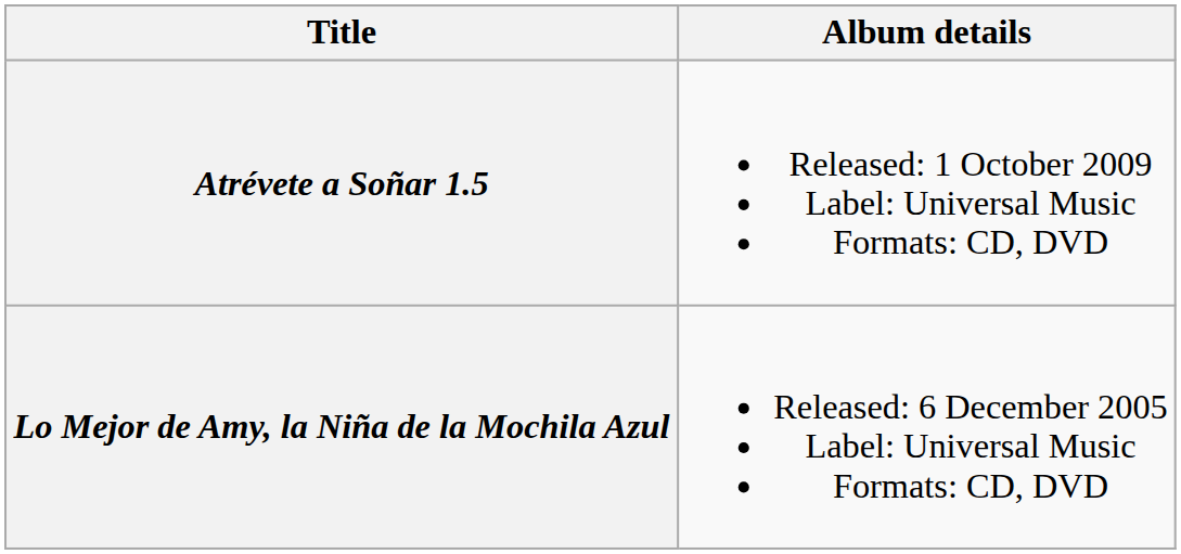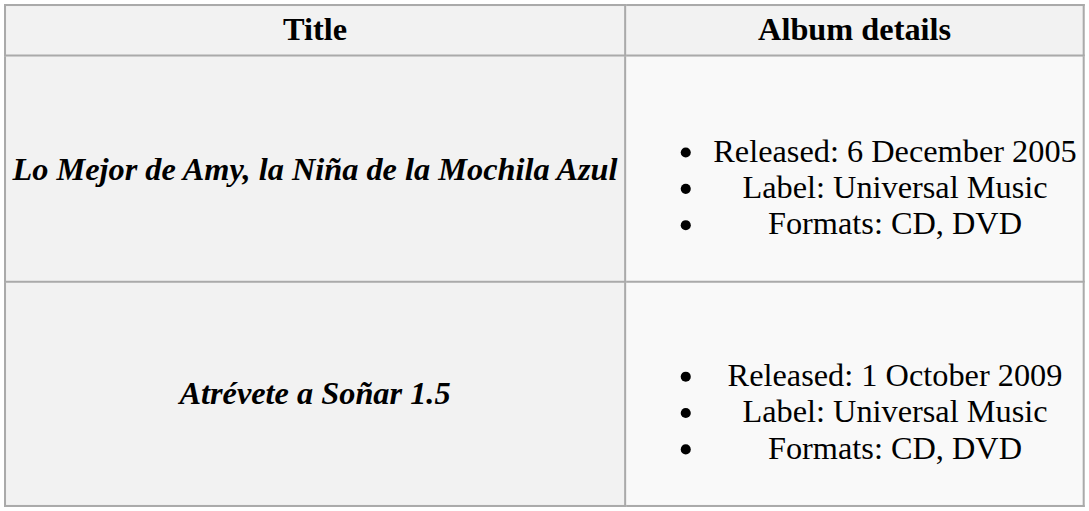rows swapped: Lo Mejor de Amy, la Niña de la Mochila Azul <-> Atrévete a Soñar 1.5
